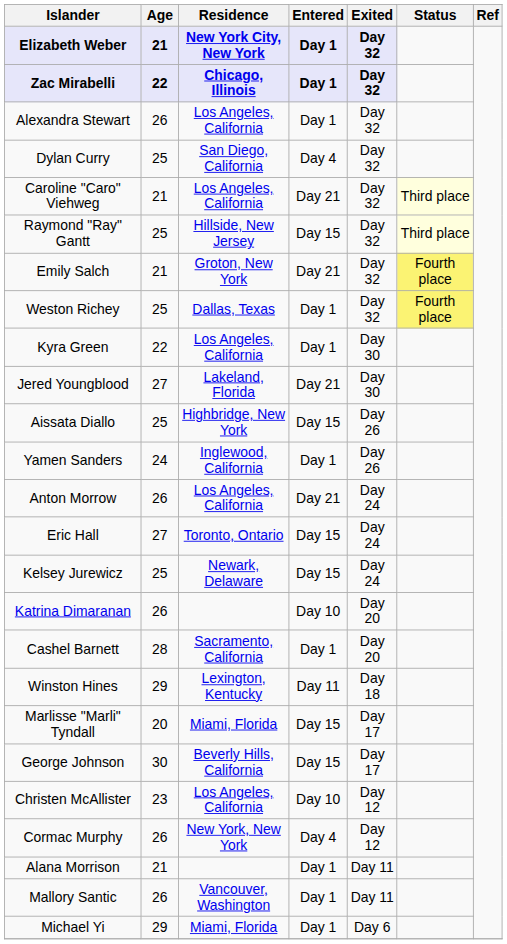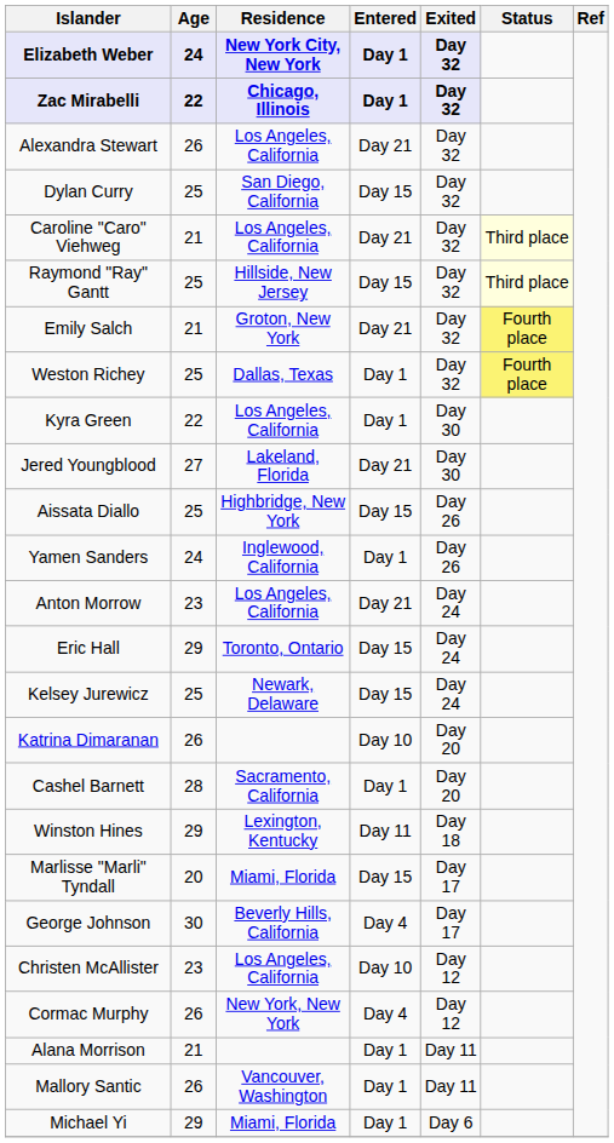Elizabeth Weber | Age: 21 -> 24
Alexandra Stewart | Entered: Day 1 -> Day 21
Dylan Curry | Entered: Day 4 -> Day 15
Anton Morrow | Age: 26 -> 23
Eric Hall | Age: 27 -> 29
George Johnson | Entered: Day 15 -> Day 4
